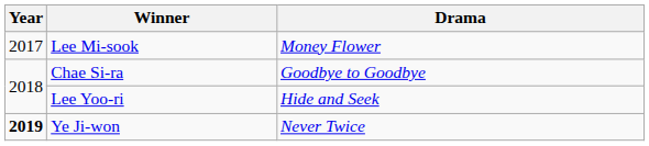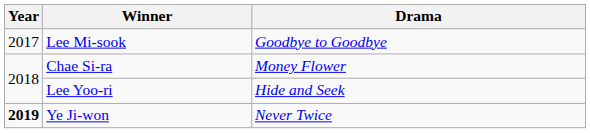Lee Mi-sook | Drama: Money Flower -> Goodbye to Goodbye
Chae Si-ra | Drama: Goodbye to Goodbye -> Money Flower
